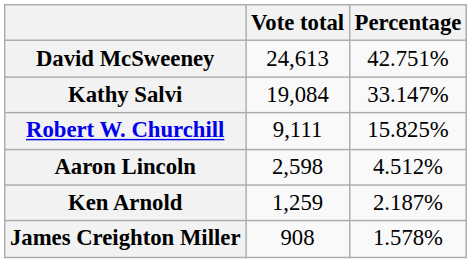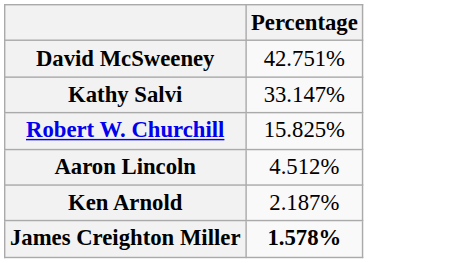- column: Vote total | 24,613 | 19,084 | 9,111 | 2,598 | 1,259 | 908
James Creighton Miller | Percentage: normal -> bold
